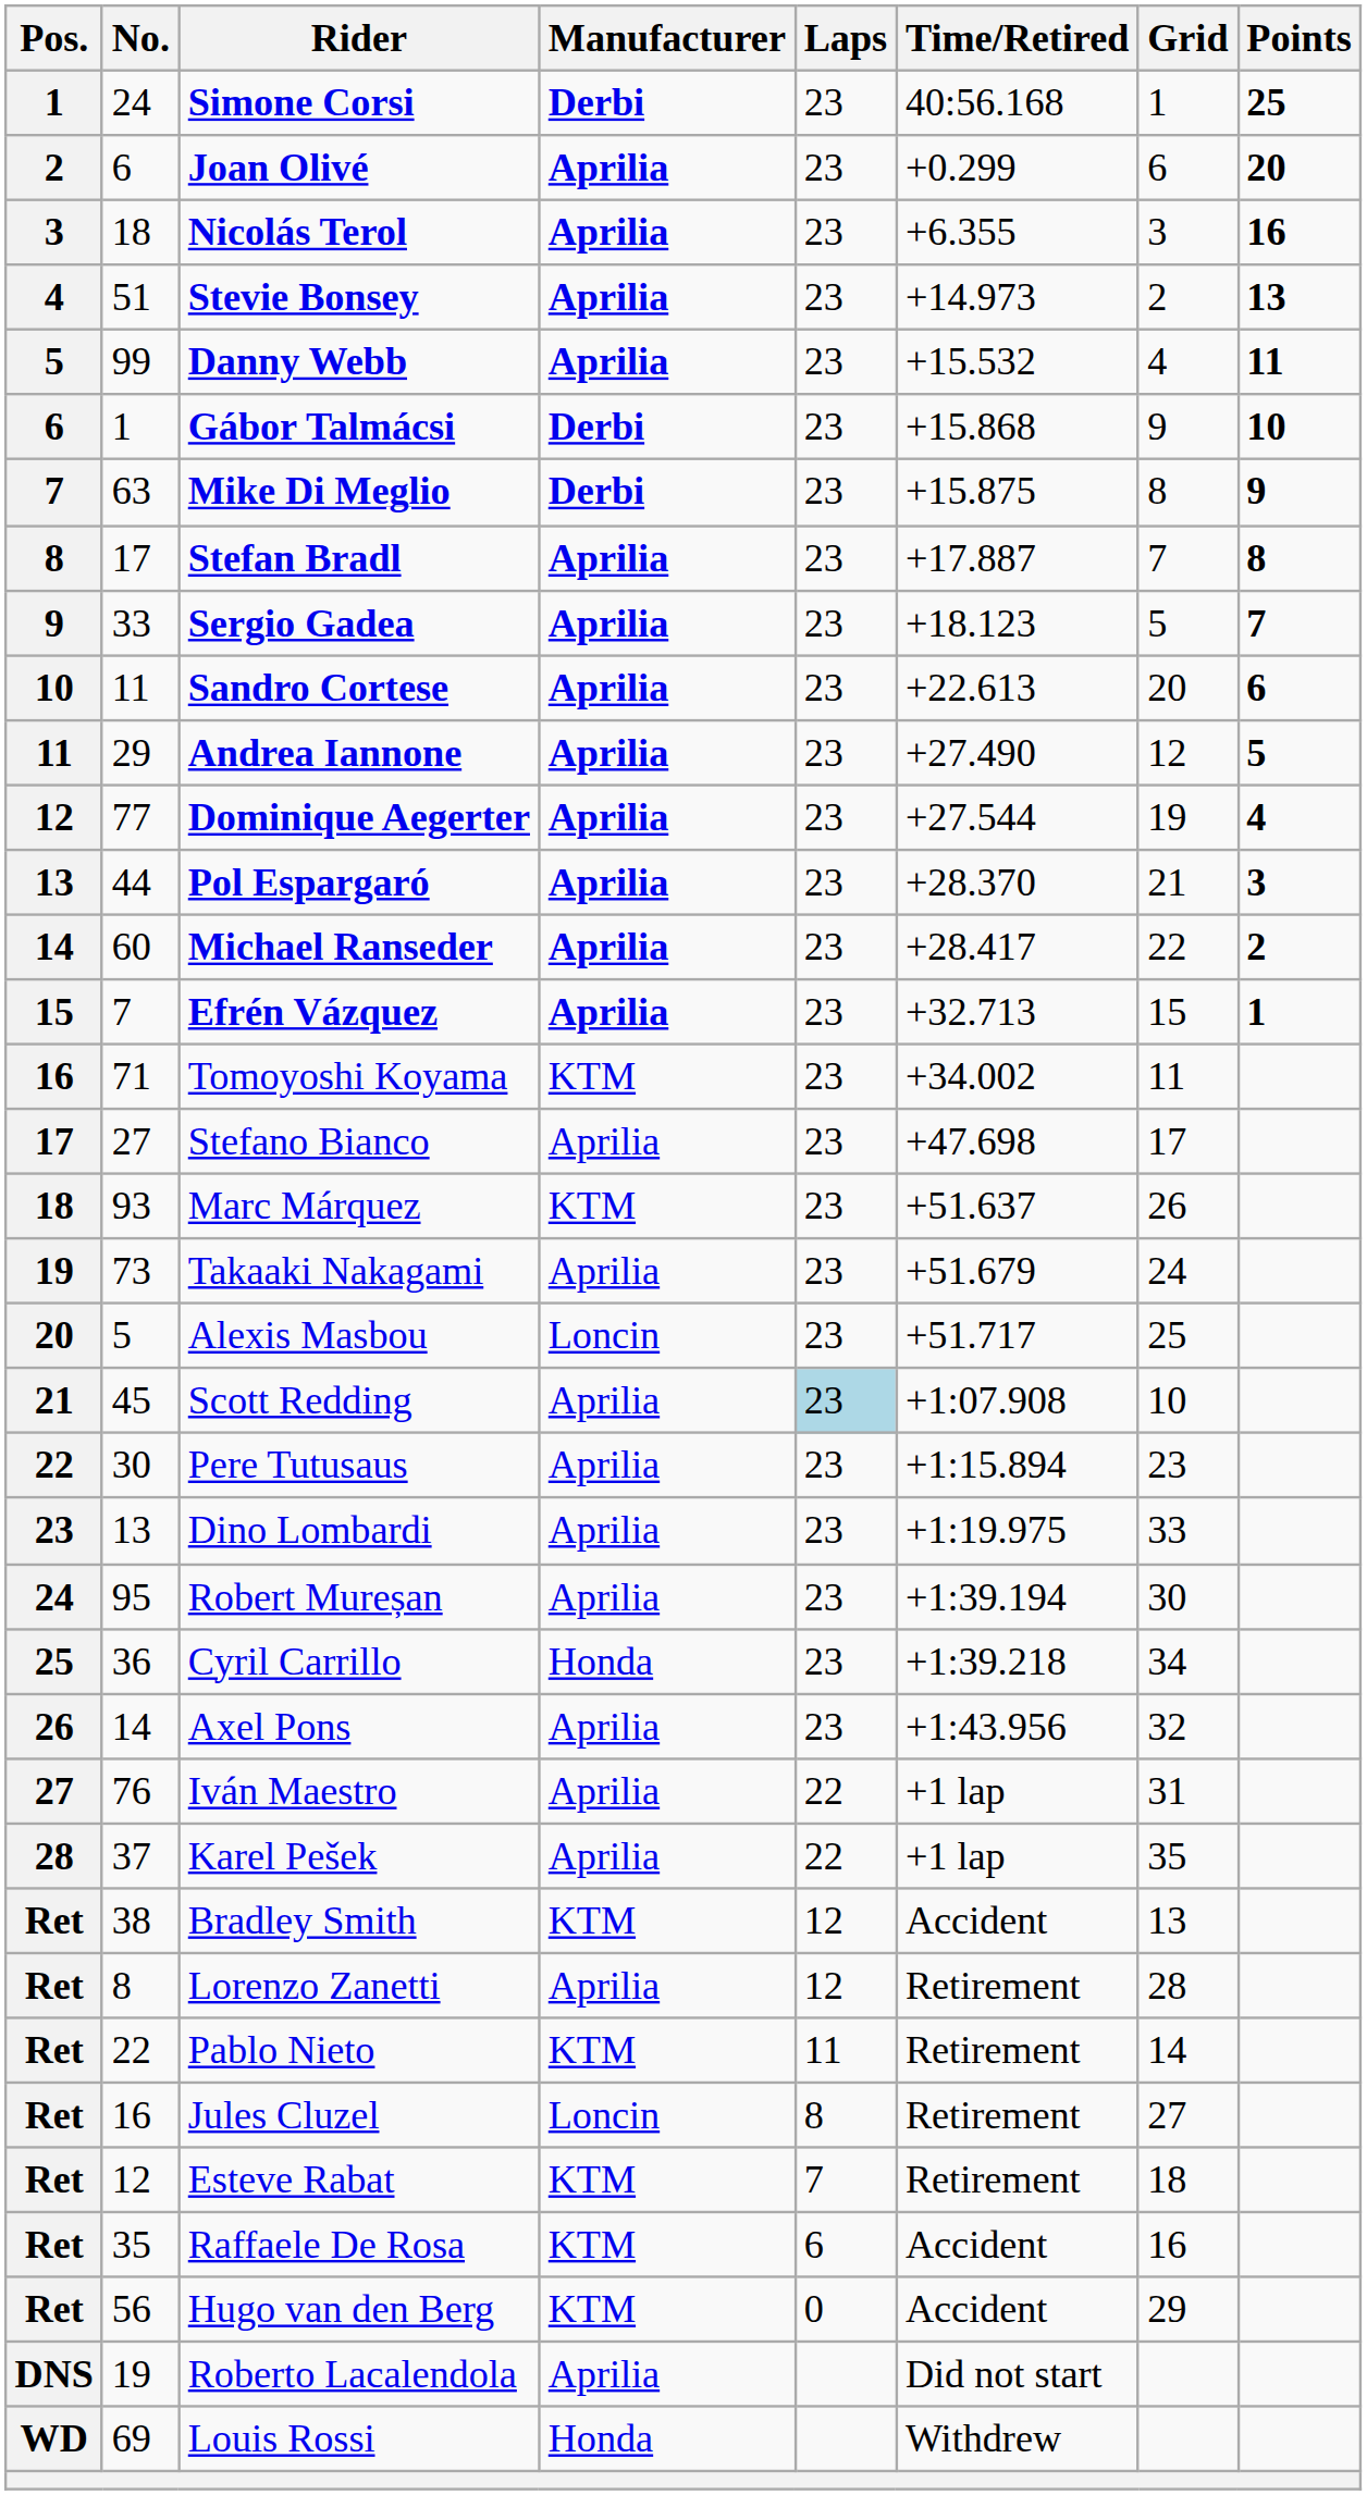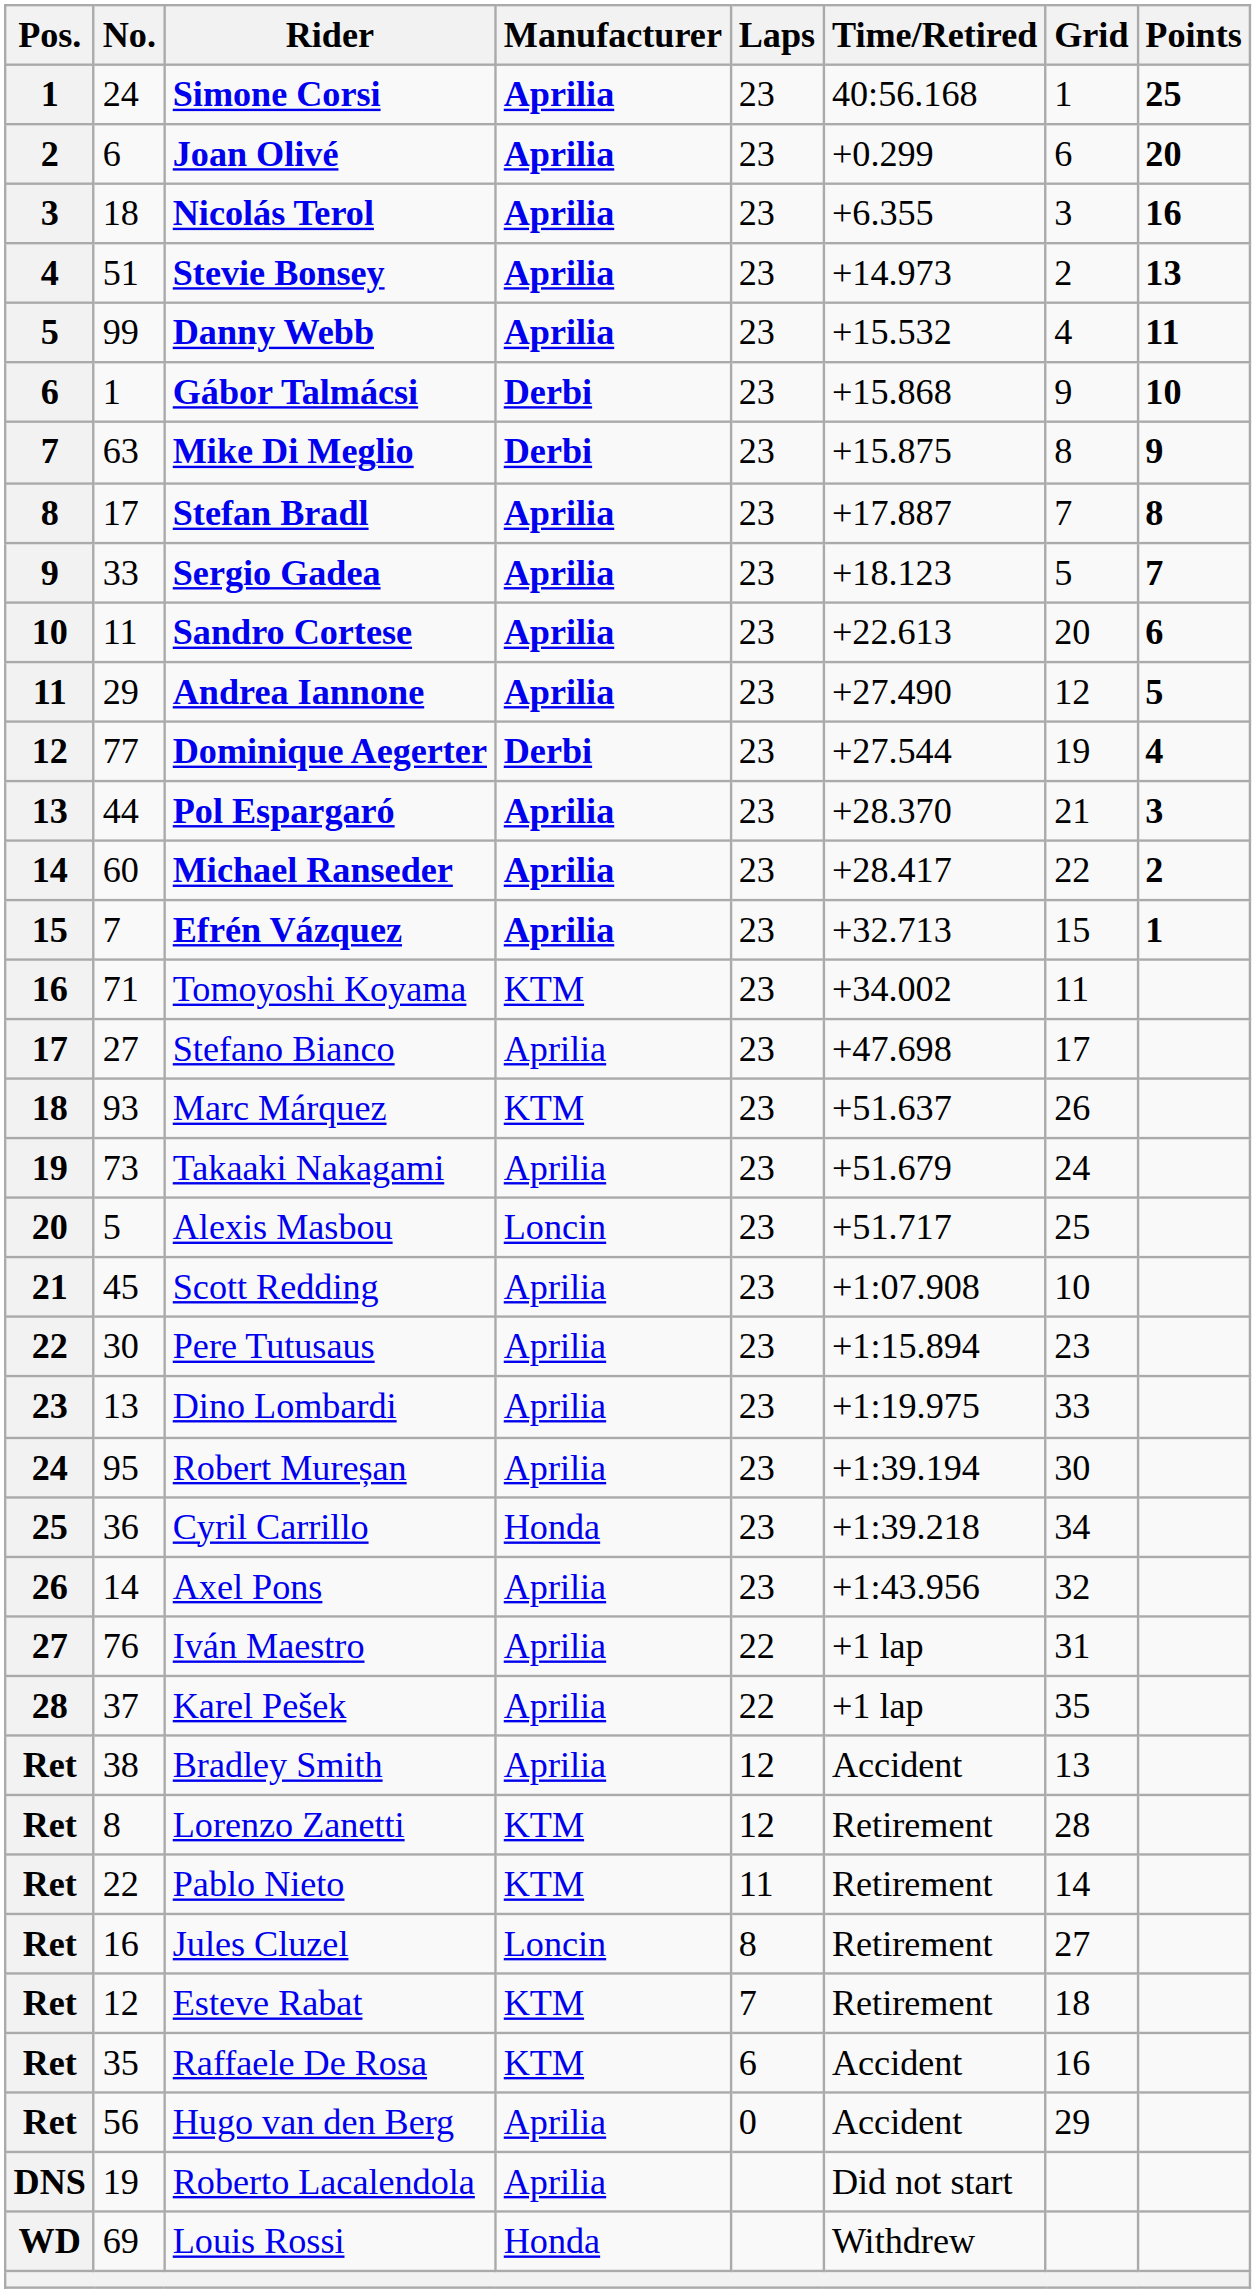Simone Corsi | Manufacturer: Derbi -> Aprilia
Dominique Aegerter | Manufacturer: Aprilia -> Derbi
Scott Redding | Laps: lightblue background -> no background
Bradley Smith | Manufacturer: KTM -> Aprilia
Lorenzo Zanetti | Manufacturer: Aprilia -> KTM
Hugo van den Berg | Manufacturer: KTM -> Aprilia
